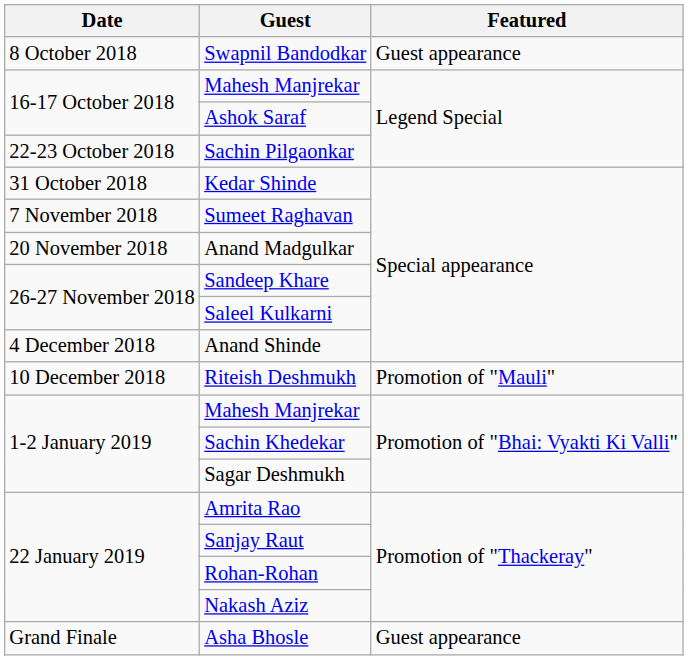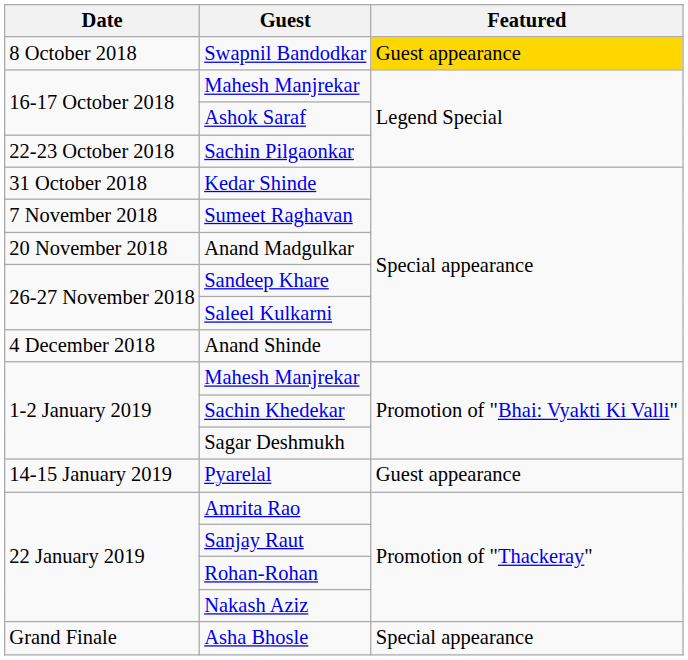Swapnil Bandodkar | Featured: no background -> gold background
- row: 10 December 2018 | Riteish Deshmukh | Promotion of "Mauli"
+ row: 14-15 January 2019 | Pyarelal | Guest appearance
Asha Bhosle | Featured: Guest appearance -> Special appearance
